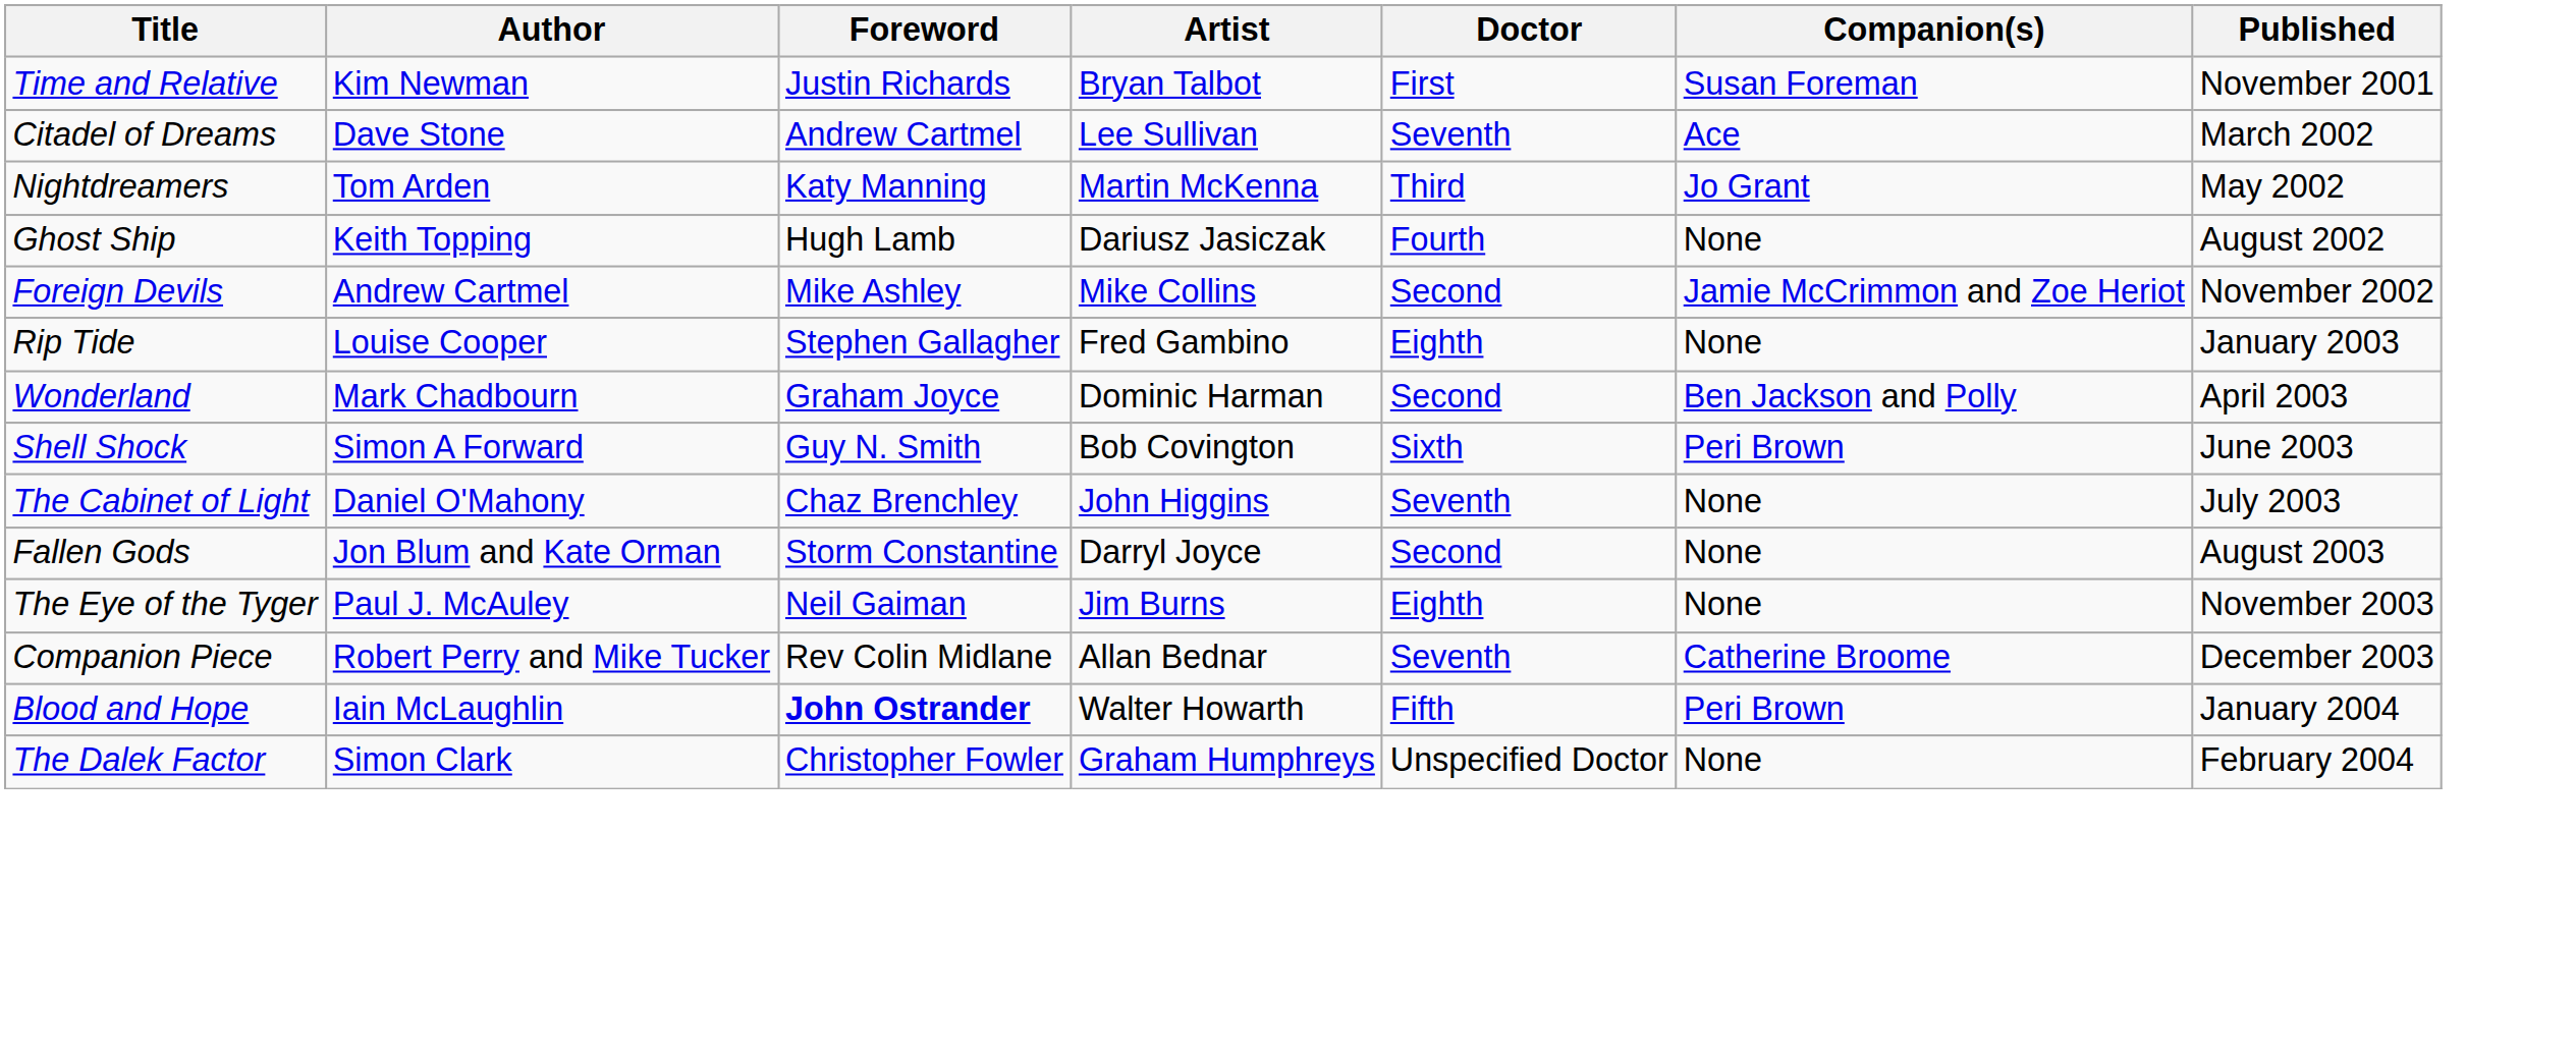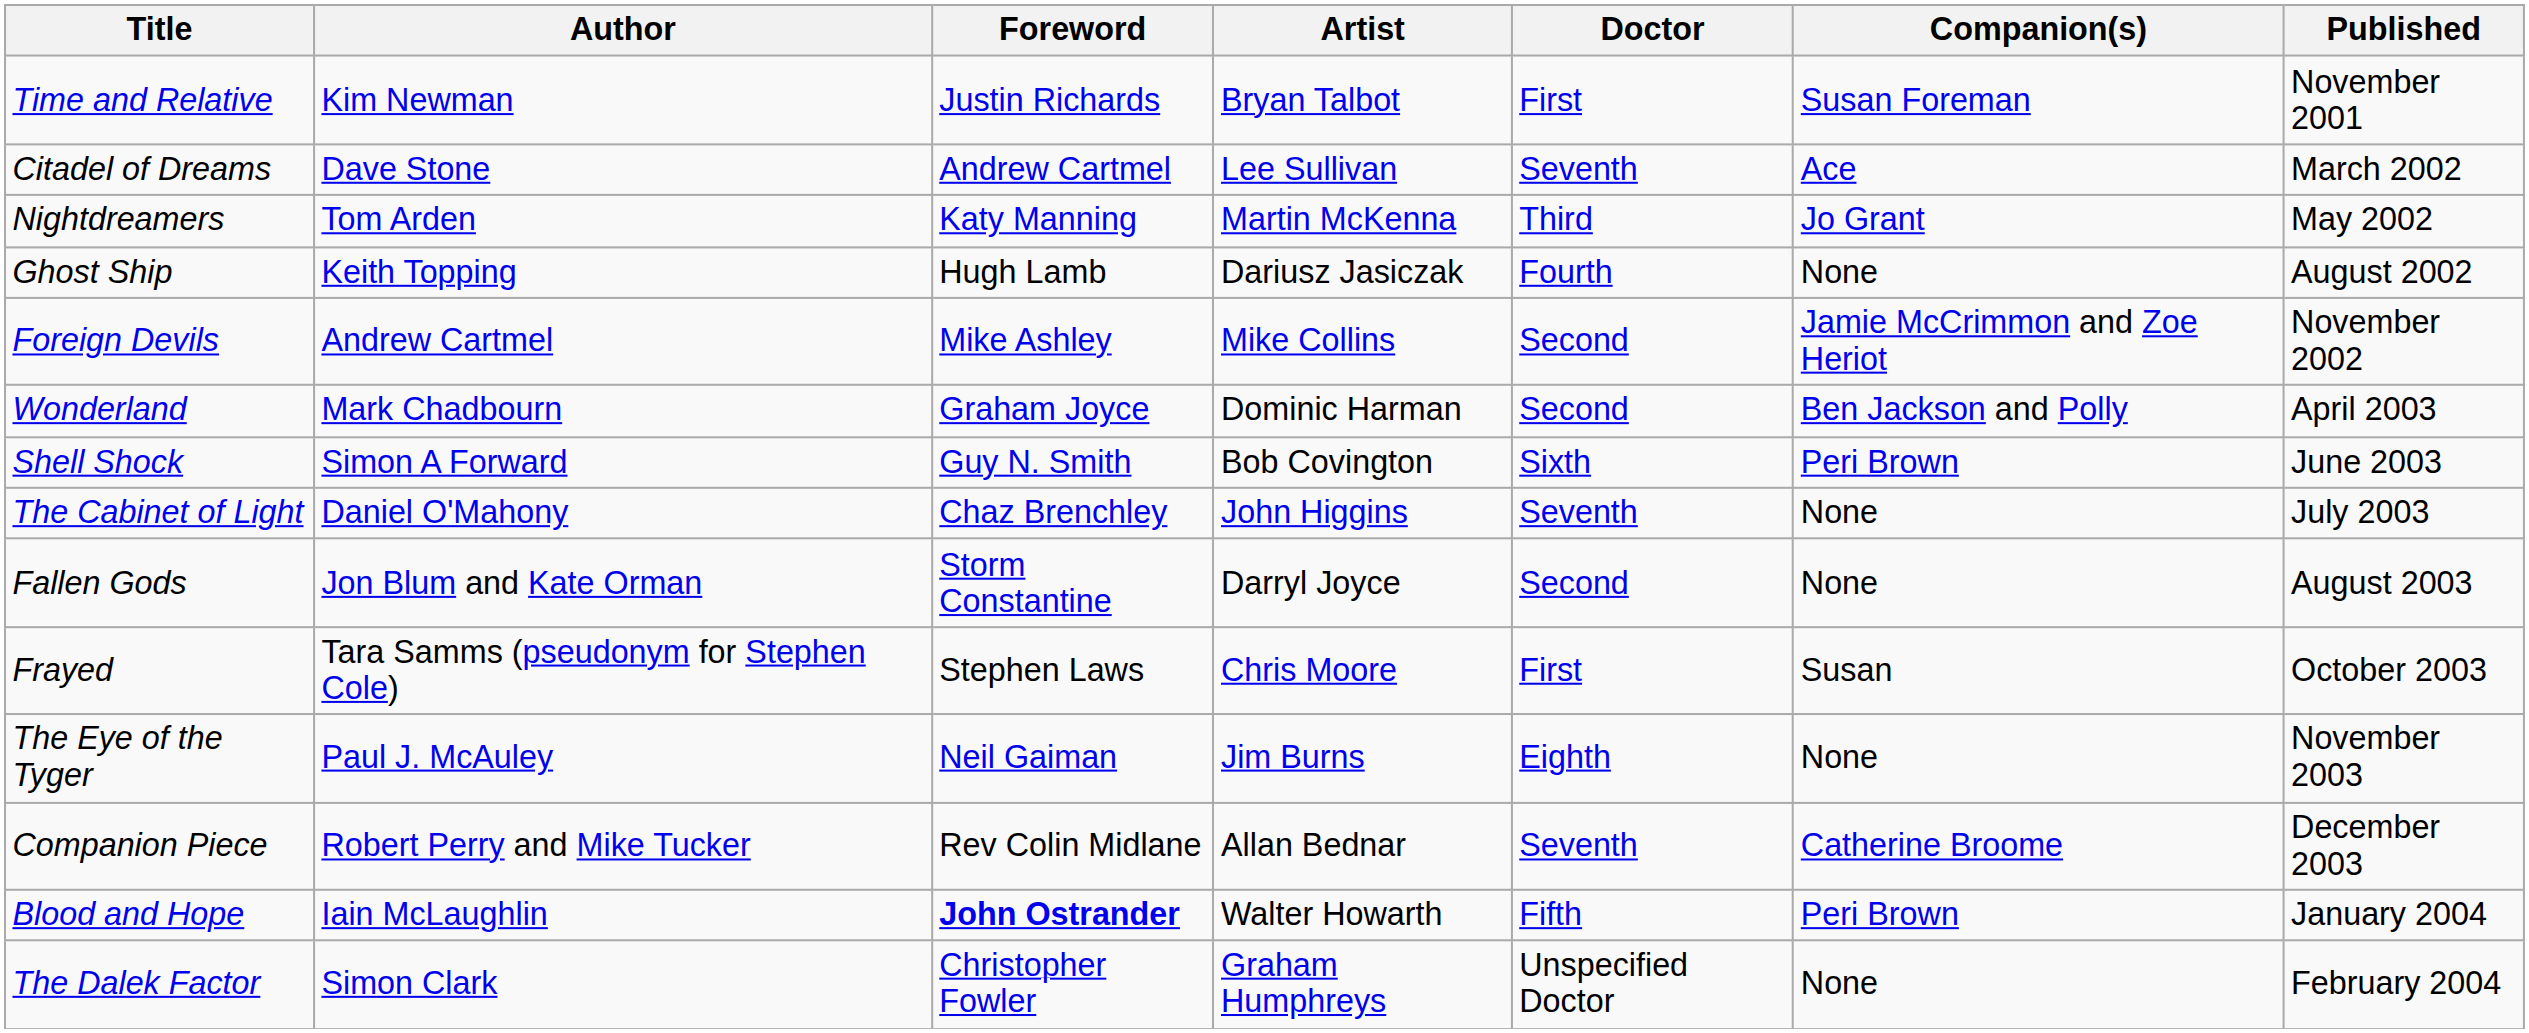- row: Rip Tide | Louise Cooper | Stephen Gallagher | Fred Gambino | Eighth | None | January 2003
+ row: Frayed | Tara Samms (pseudonym for Stephen Cole) | Stephen Laws | Chris Moore | First | Susan | October 2003
